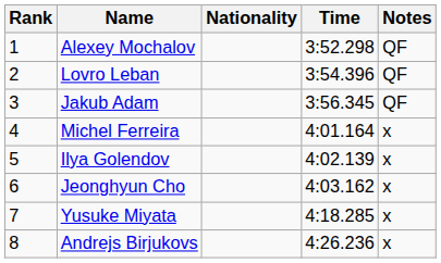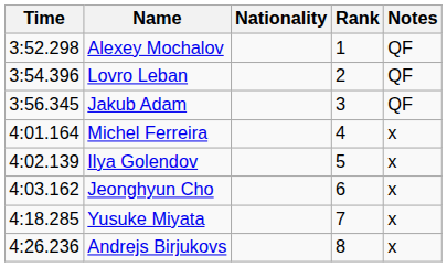columns swapped: Rank <-> Time
